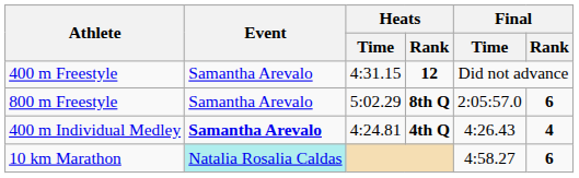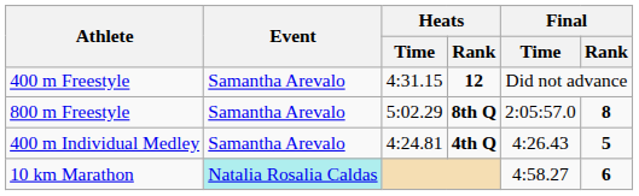800 m Freestyle | Final / Rank: 6 -> 8
400 m Individual Medley | Event: bold -> normal
400 m Individual Medley | Final / Rank: 4 -> 5
